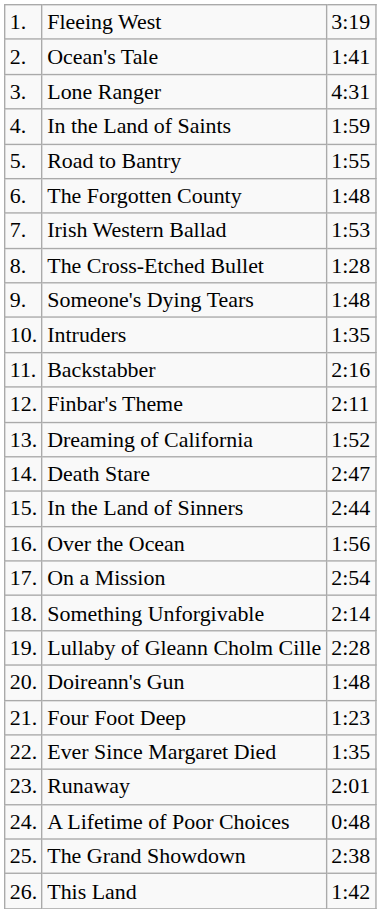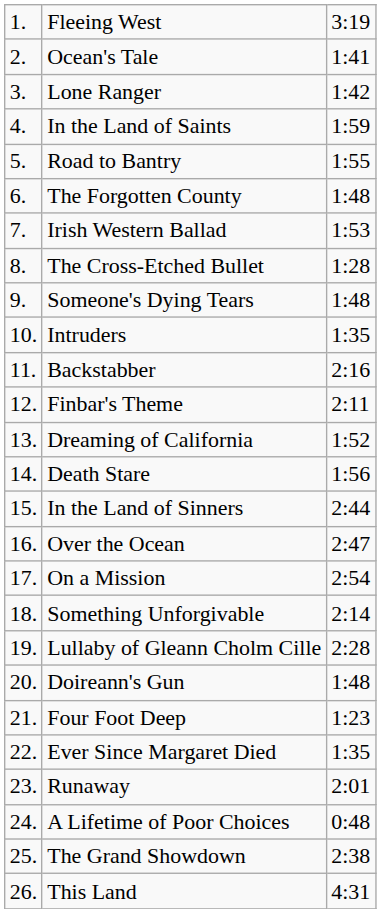Lone Ranger | column 3: 4:31 -> 1:42
Death Stare | column 3: 2:47 -> 1:56
Over the Ocean | column 3: 1:56 -> 2:47
This Land | column 3: 1:42 -> 4:31
